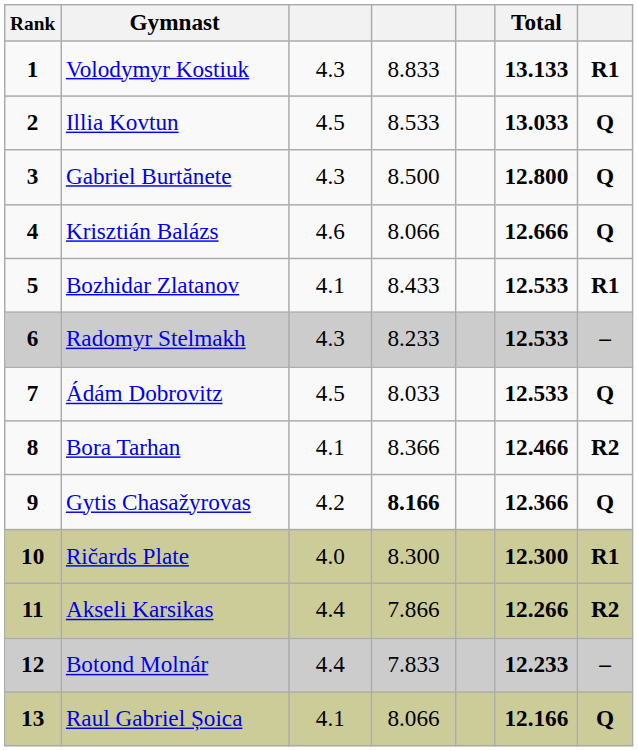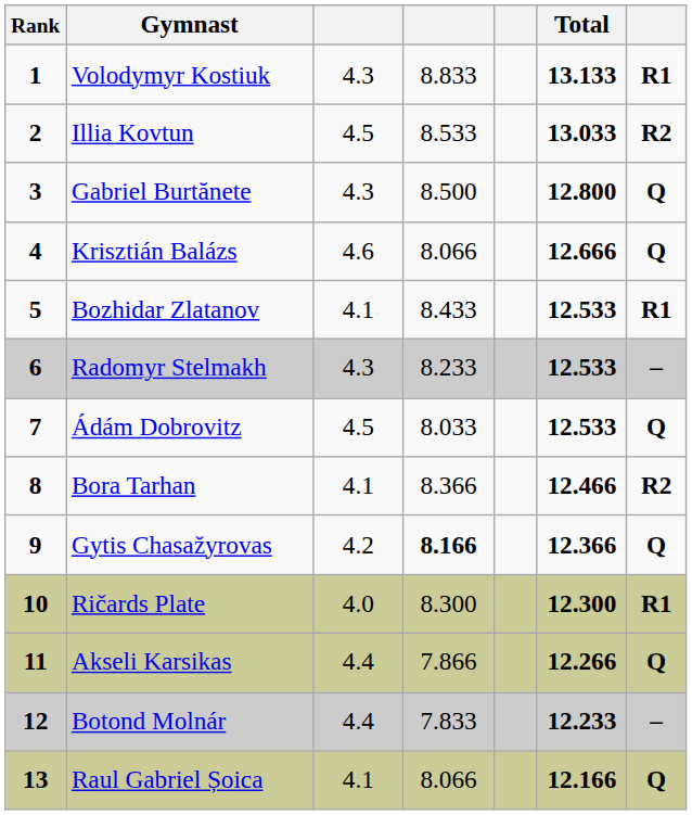Illia Kovtun | column 7: Q -> R2
Akseli Karsikas | column 7: R2 -> Q
